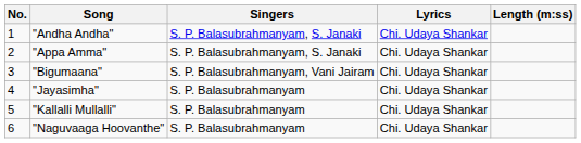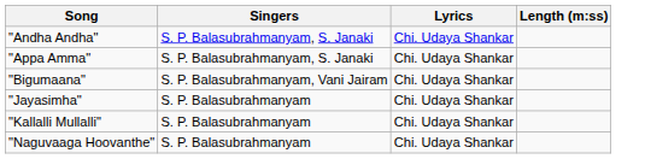- column: No. | 1 | 2 | 3 | 4 | 5 | 6
